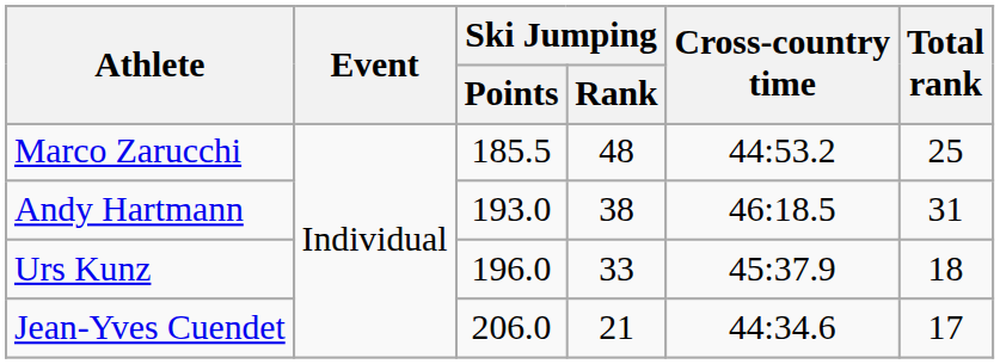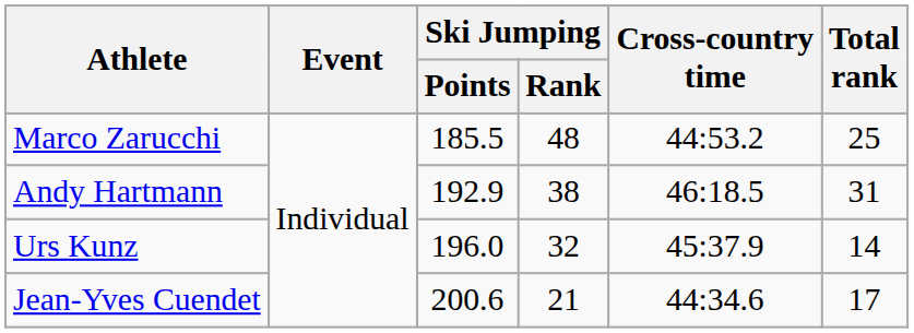Andy Hartmann | Ski Jumping / Points: 193.0 -> 192.9
Urs Kunz | Ski Jumping / Rank: 33 -> 32
Urs Kunz | Total rank: 18 -> 14
Jean-Yves Cuendet | Ski Jumping / Points: 206.0 -> 200.6
